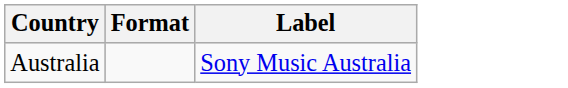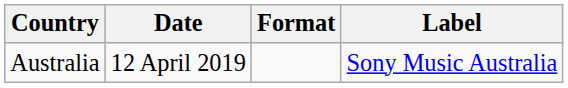+ column: Date | 12 April 2019
